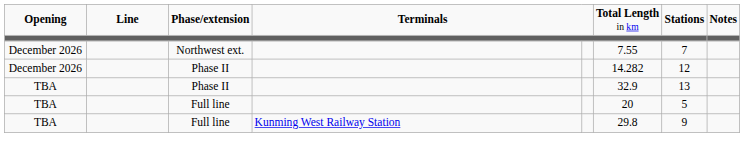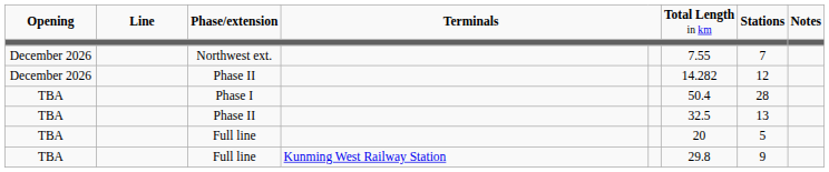+ row: TBA | Phase I | 50.4 | 28
TBA / Phase II | column 6: 32.9 -> 32.5
